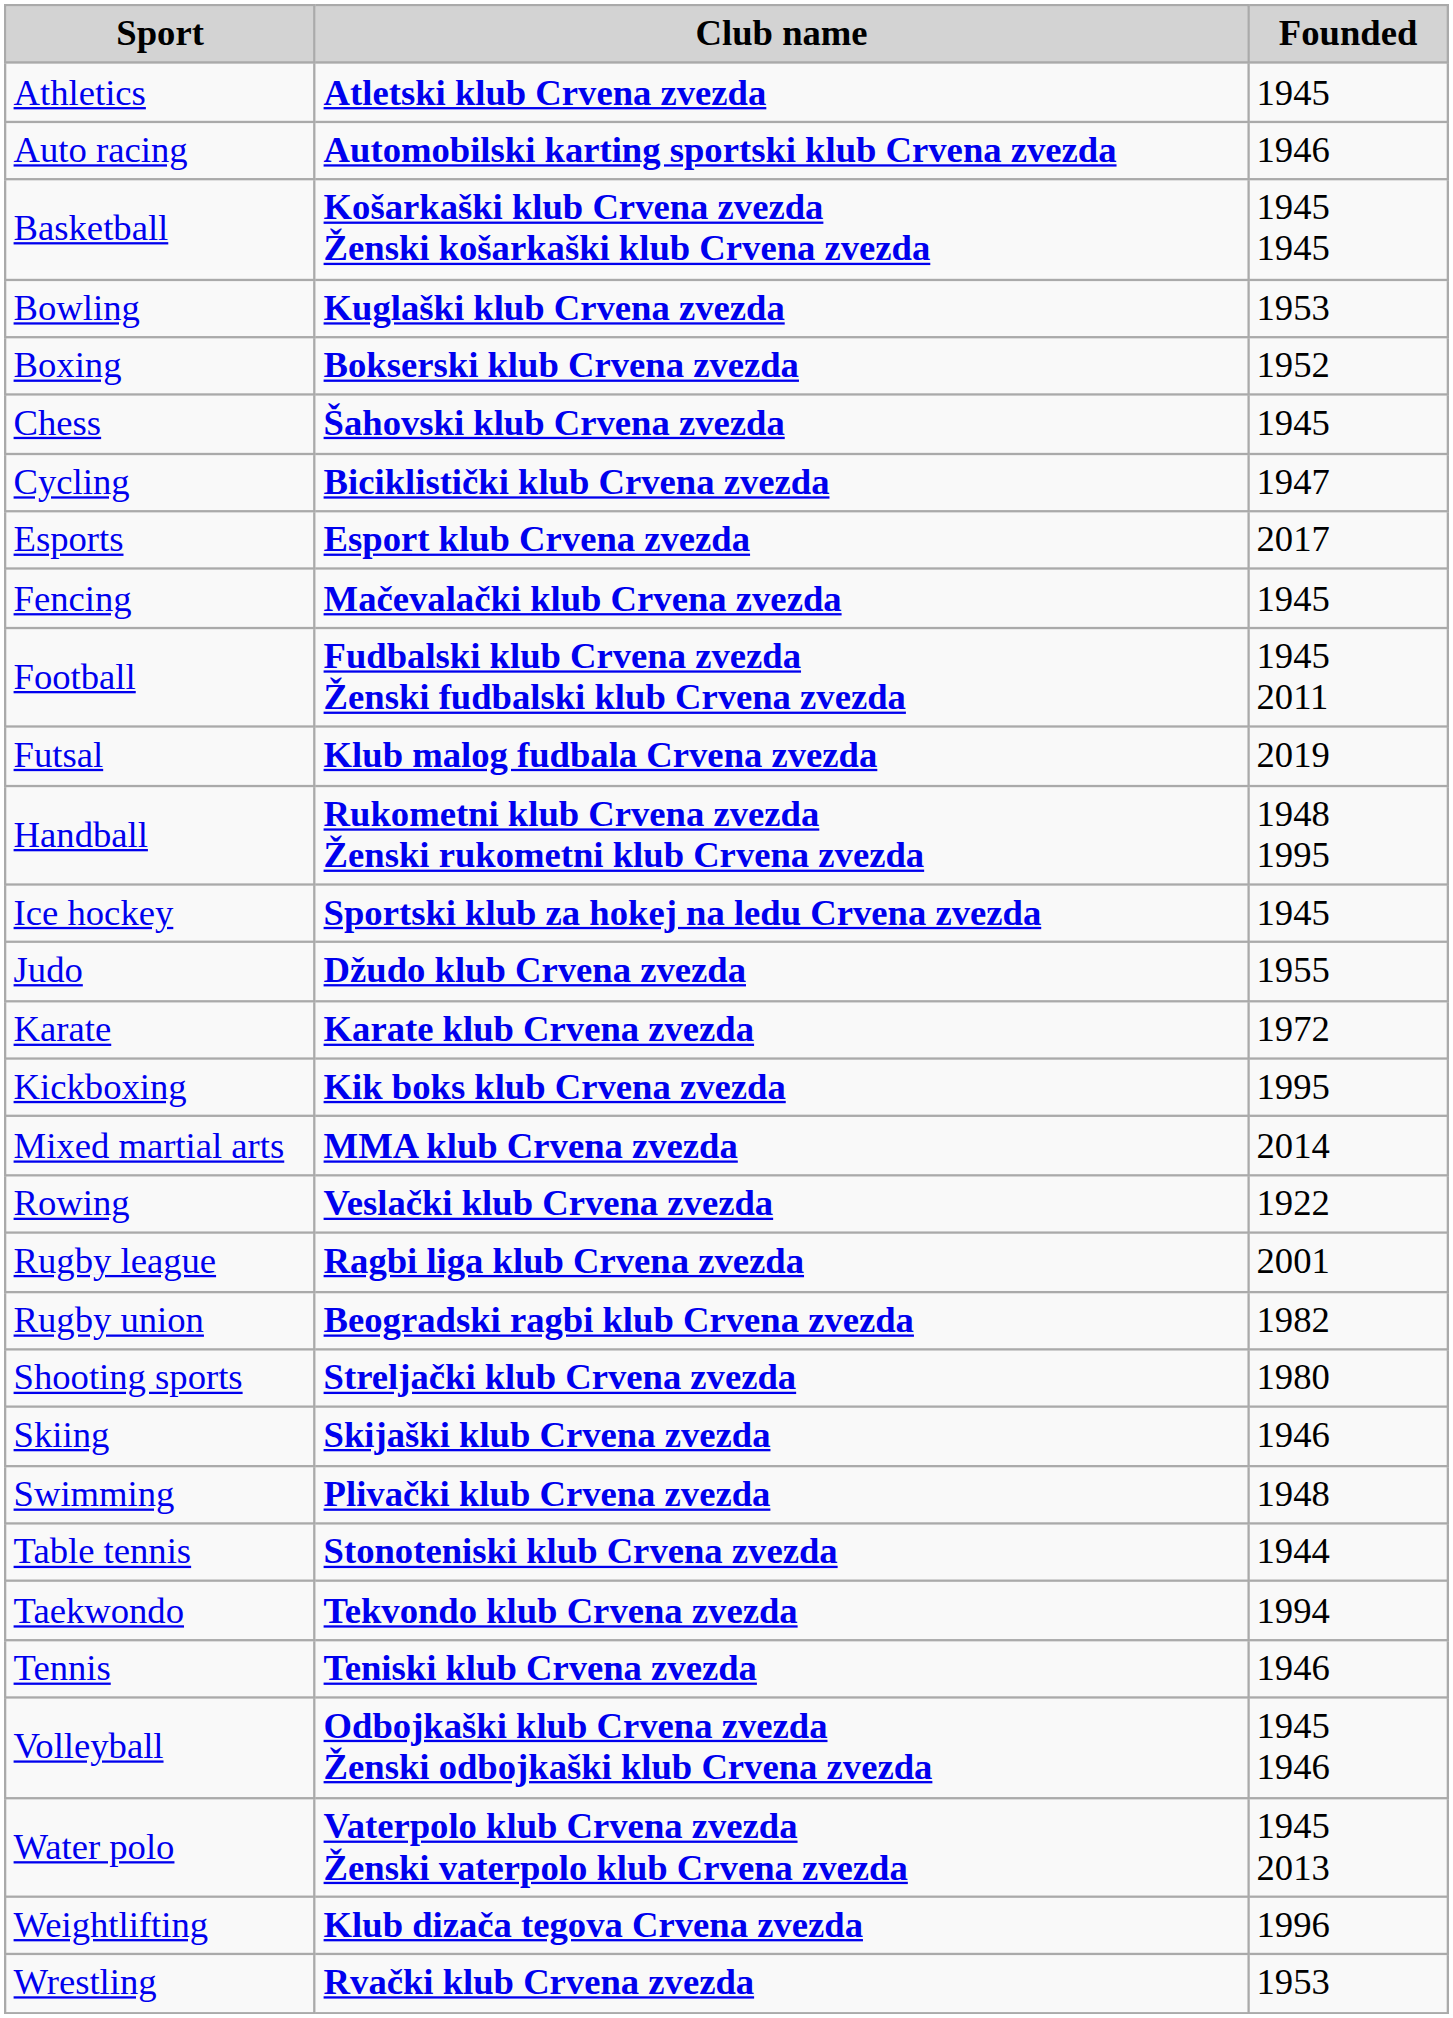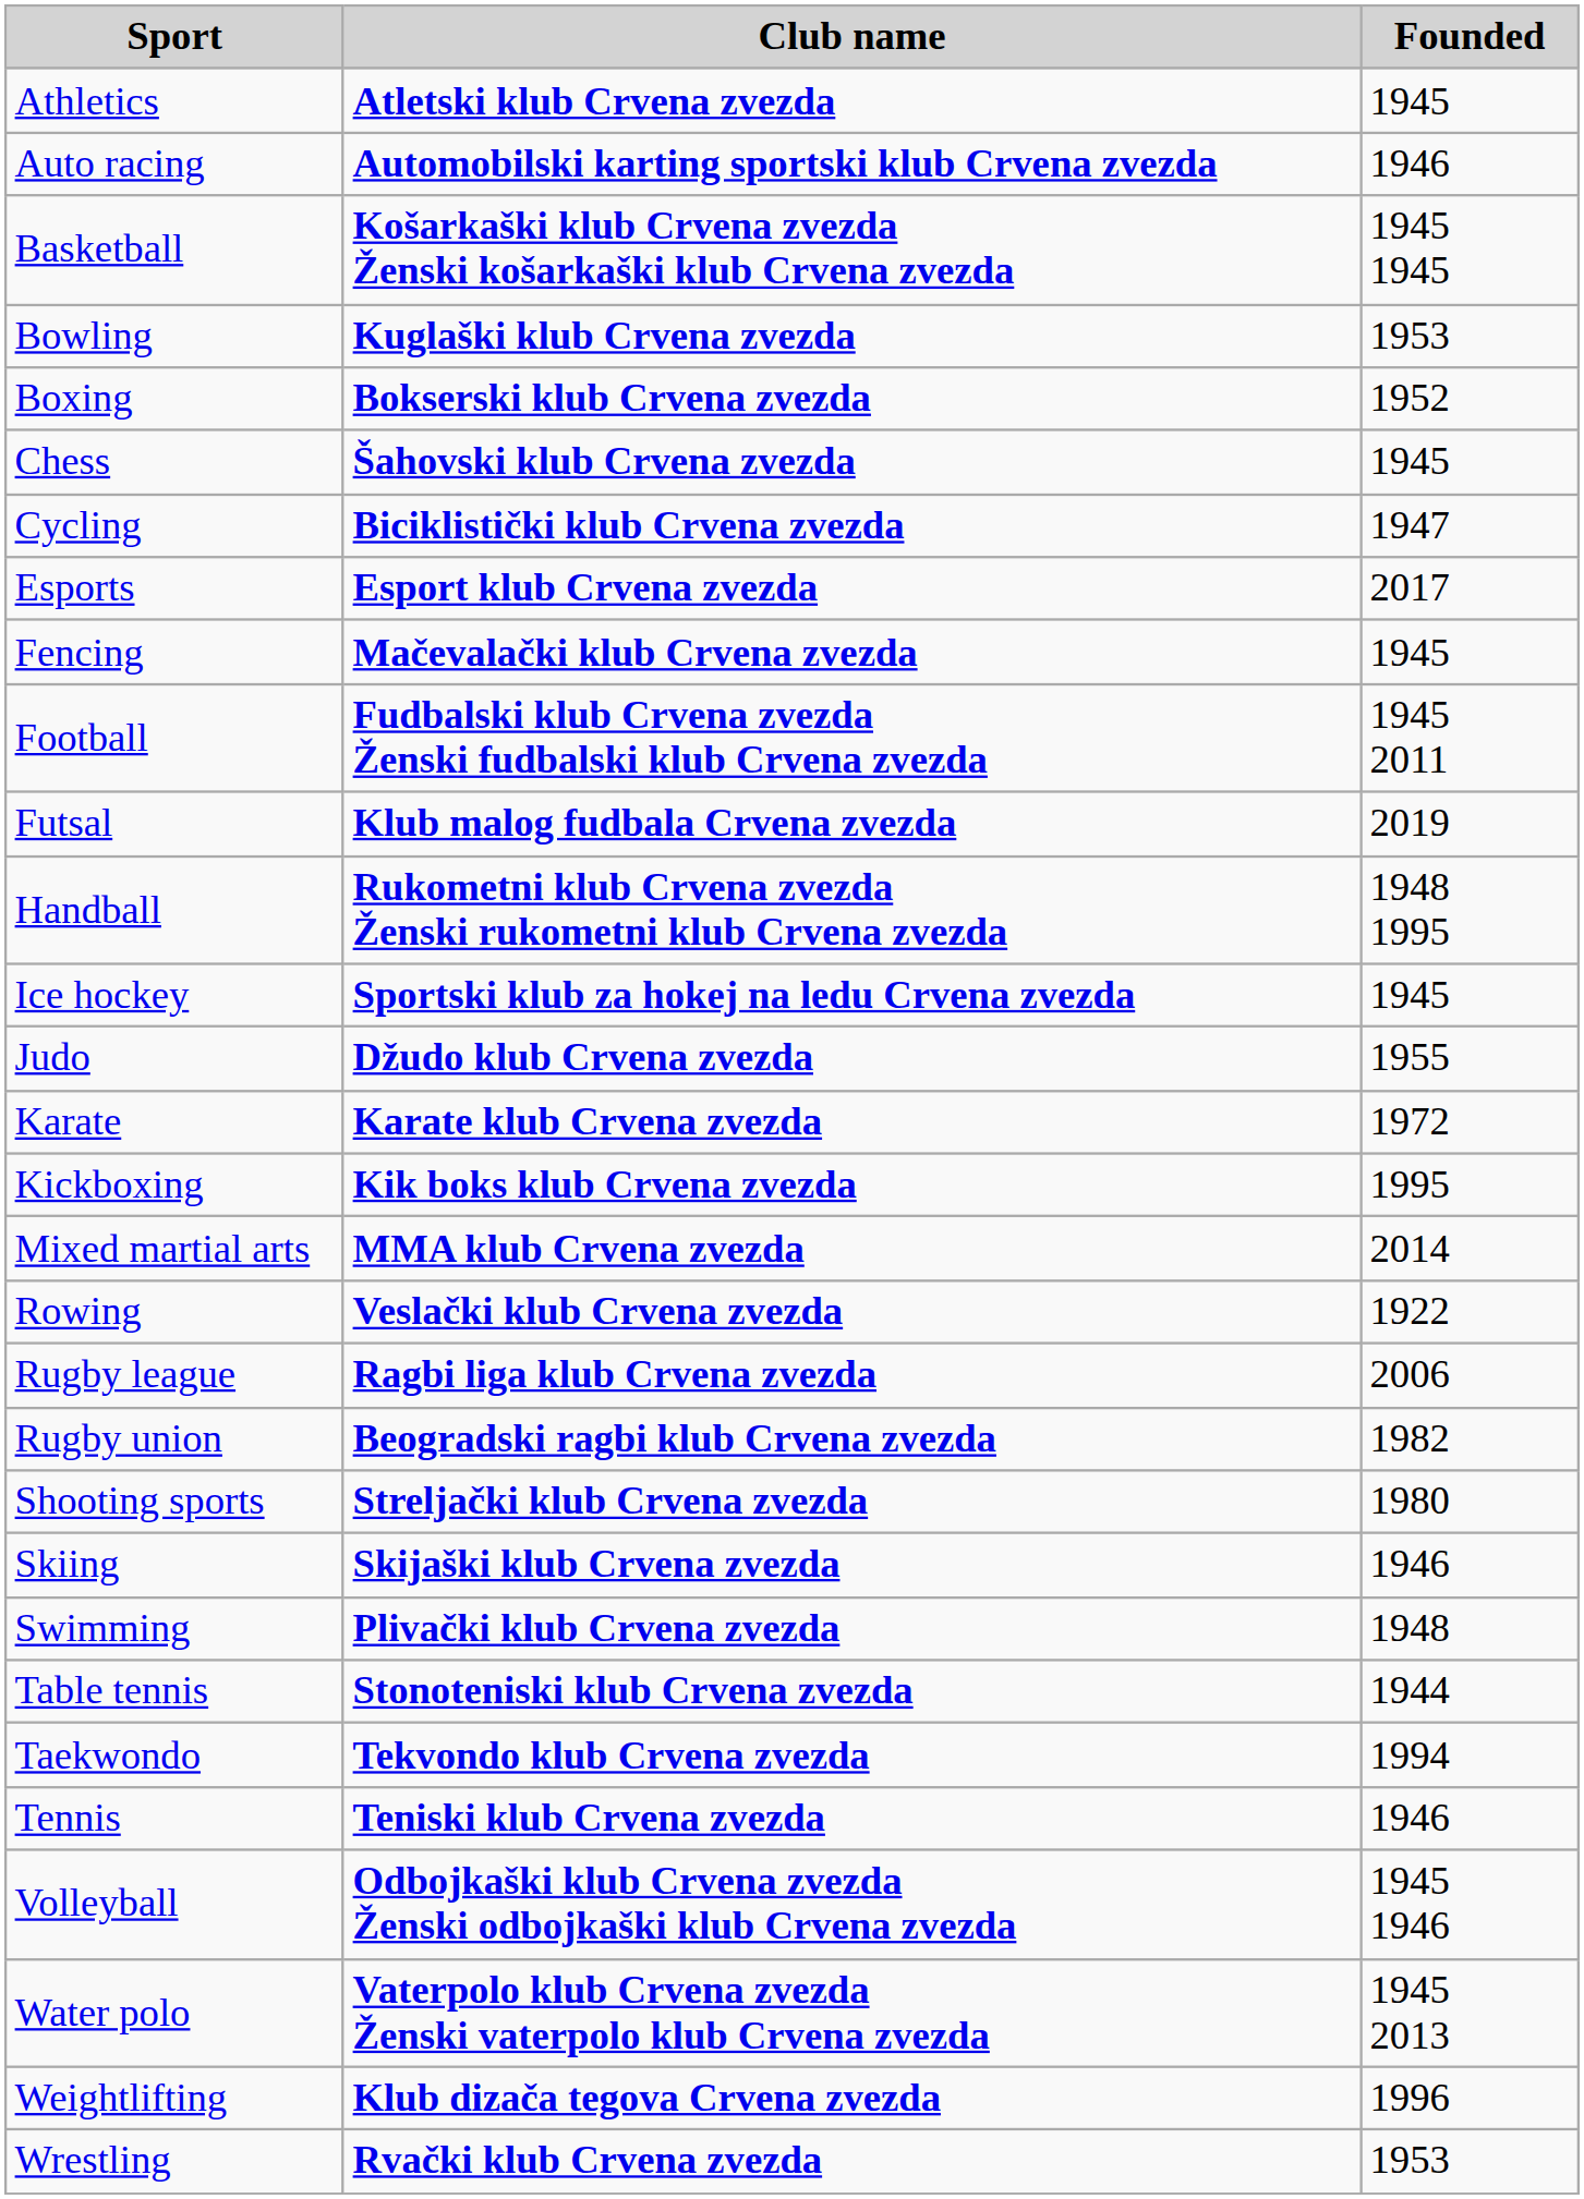Rugby league | Founded: 2001 -> 2006
